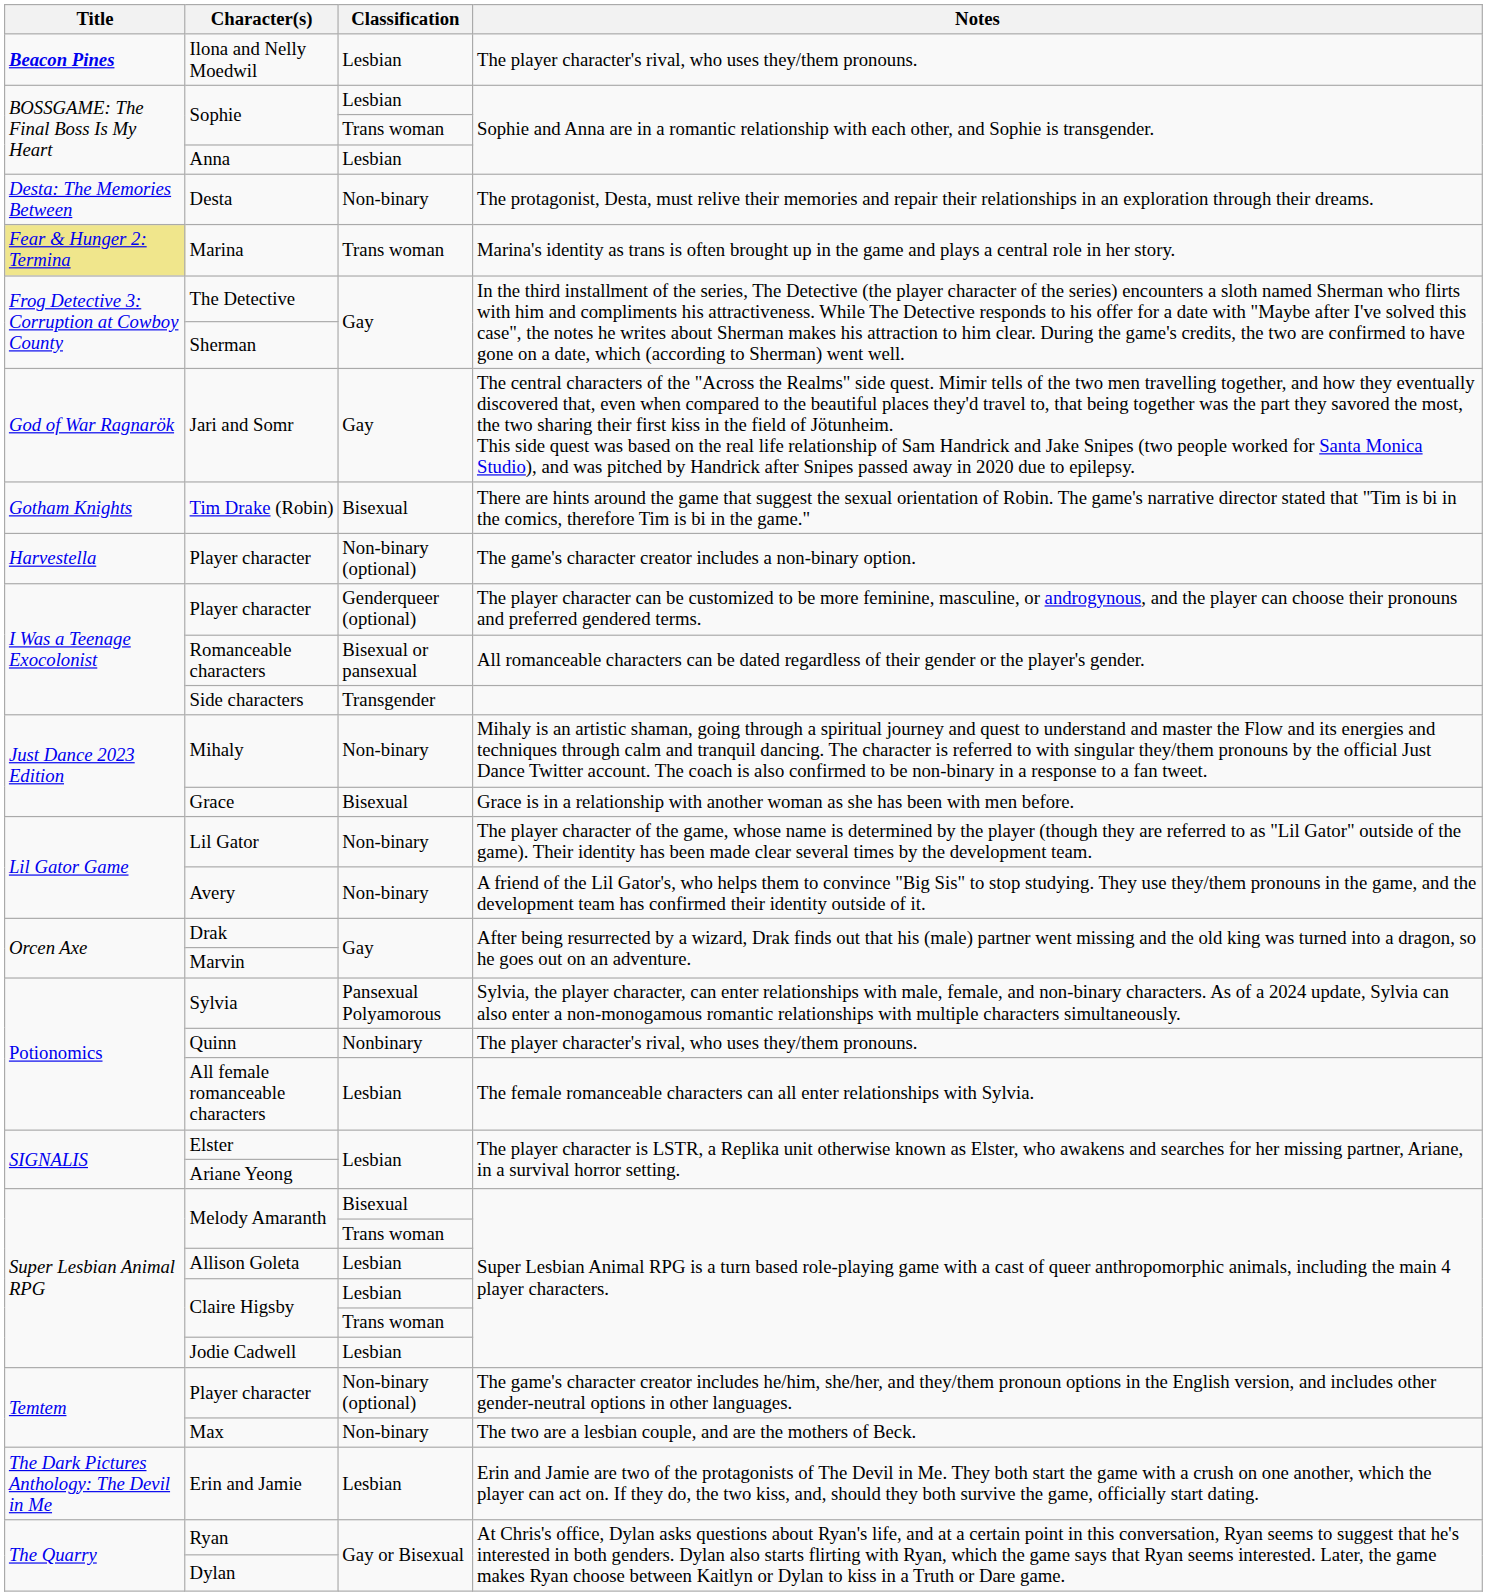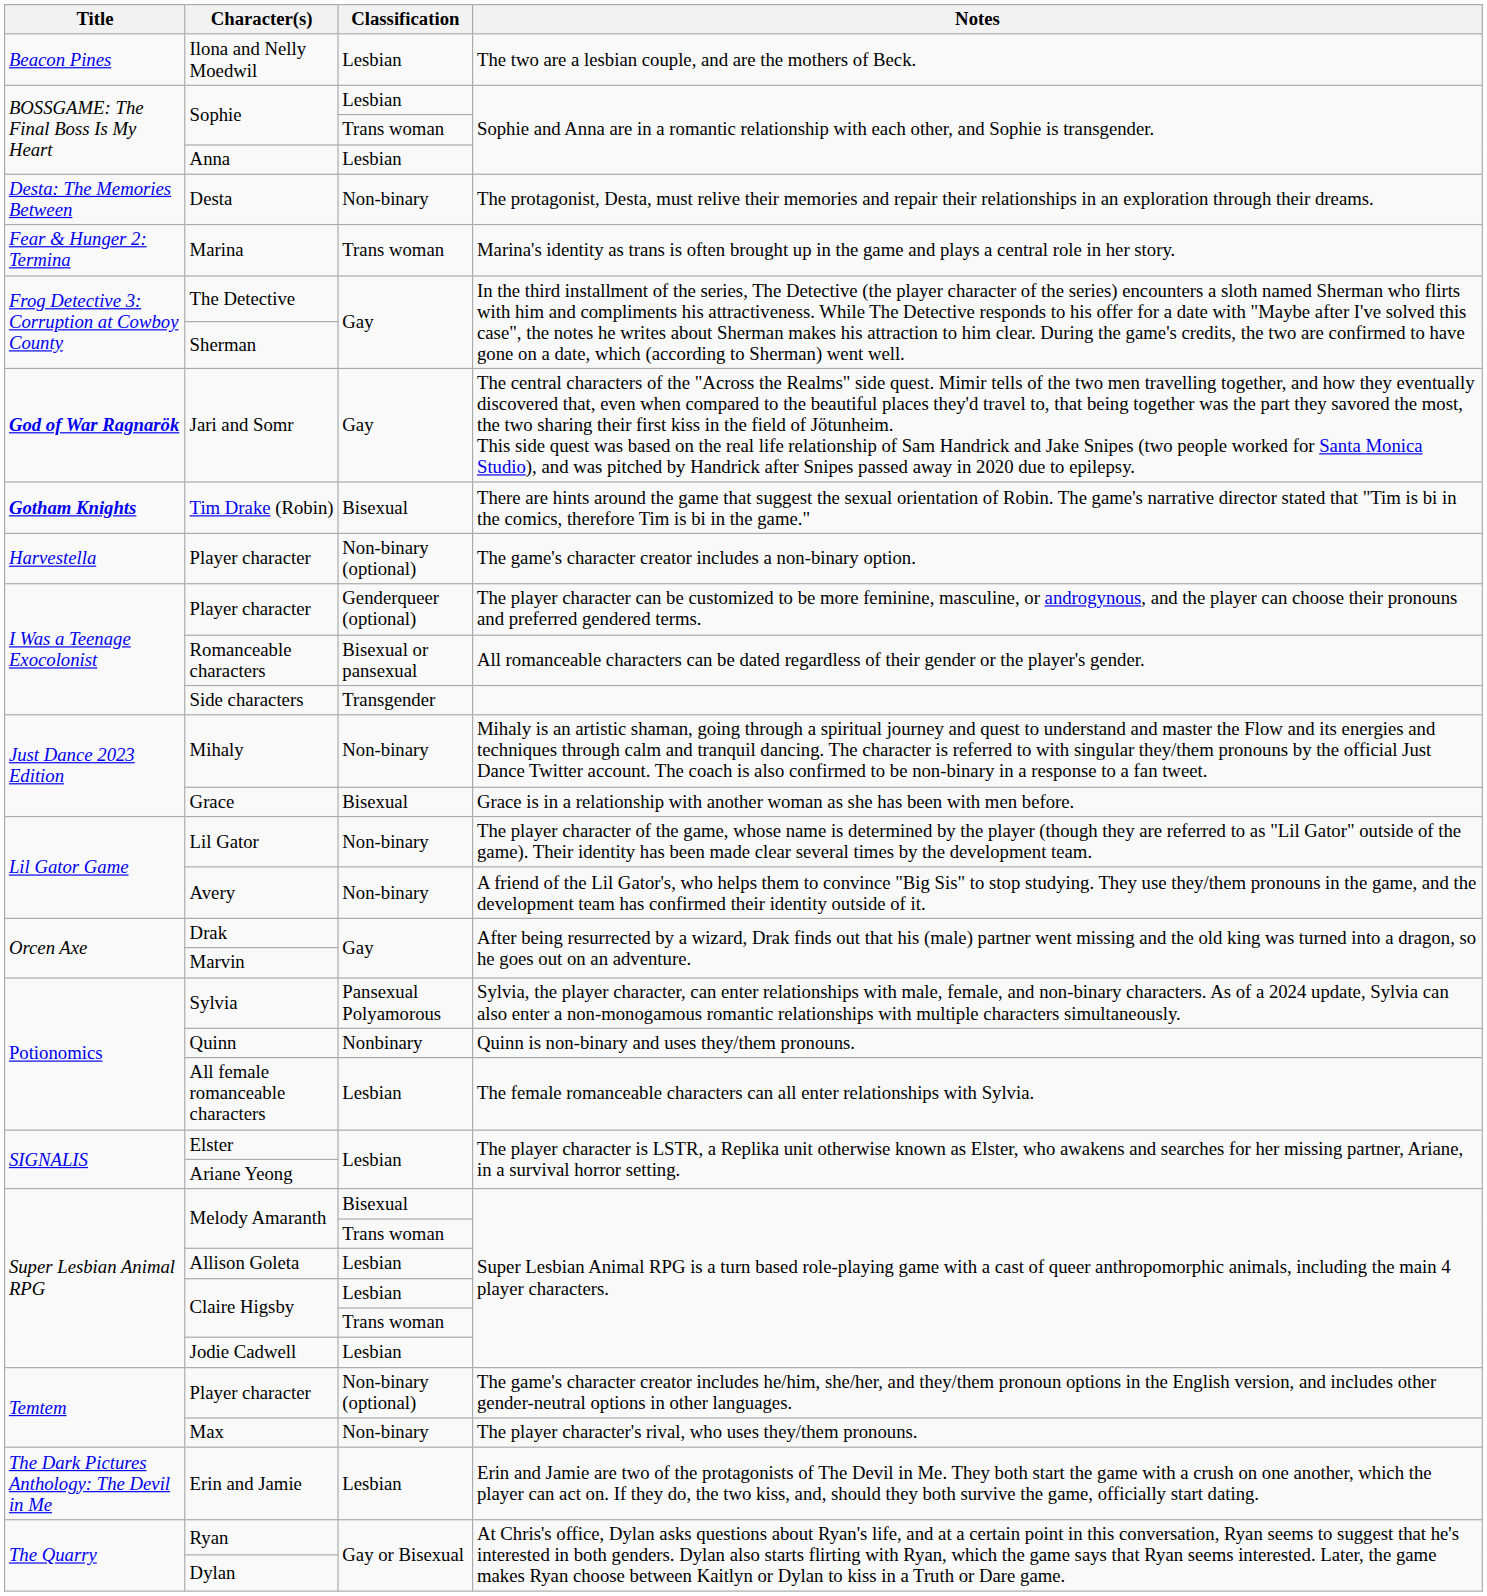Ilona and Nelly Moedwil | Title: bold -> normal
Ilona and Nelly Moedwil | Notes: The player character's rival, who uses they/them pronouns. -> The two are a lesbian couple, and are the mothers of Beck.
Marina | Title: khaki background -> no background
Jari and Somr | Title: normal -> bold
Tim Drake (Robin) | Title: normal -> bold
Quinn | Notes: The player character's rival, who uses they/them pronouns. -> Quinn is non-binary and uses they/them pronouns.
Max | Notes: The two are a lesbian couple, and are the mothers of Beck. -> The player character's rival, who uses they/them pronouns.
